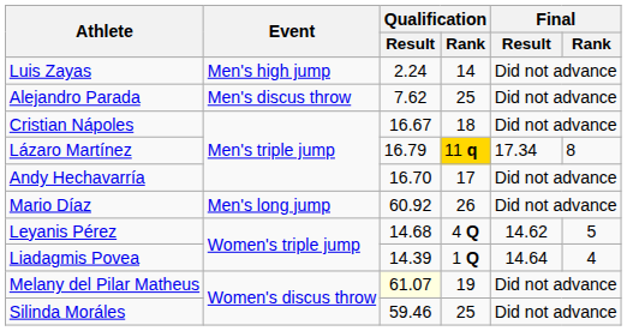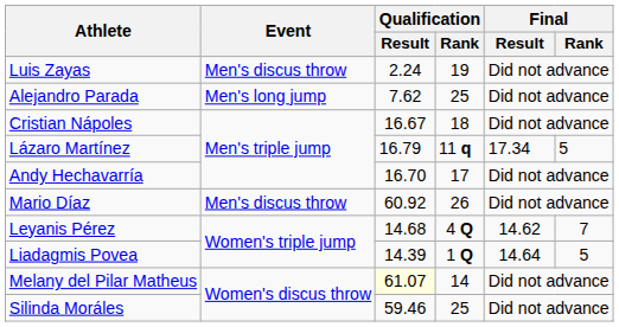Luis Zayas | Event: Men's high jump -> Men's discus throw
Luis Zayas | Qualification / Rank: 14 -> 19
Alejandro Parada | Event: Men's discus throw -> Men's long jump
Lázaro Martínez | Qualification / Rank: gold background -> no background
Lázaro Martínez | Final / Rank: 8 -> 5
Mario Díaz | Event: Men's long jump -> Men's discus throw
Leyanis Pérez | Final / Rank: 5 -> 7
Liadagmis Povea | Final / Rank: 4 -> 5
Melany del Pilar Matheus | Qualification / Rank: 19 -> 14
